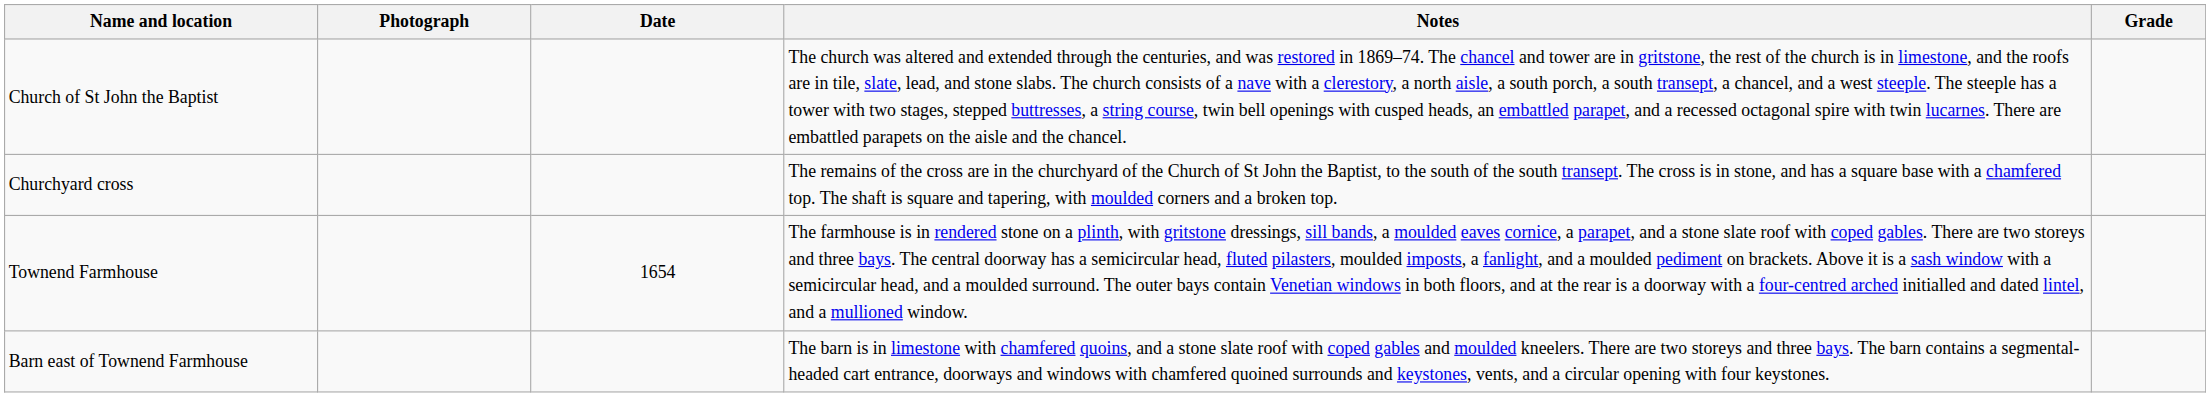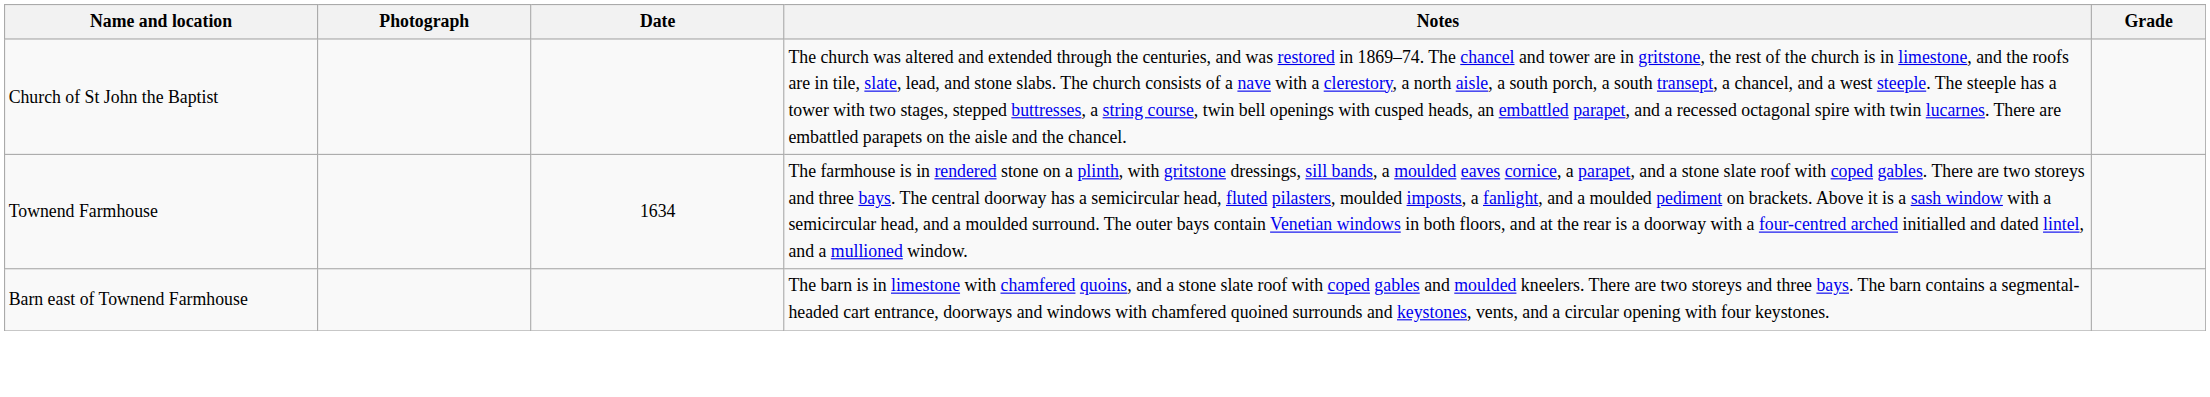- row: Churchyard cross | The remains of the cross are in the churchyard of the Church of St John the Baptist, to the south of the south transept. The cross is in stone, and has a square base with a chamfered top. The shaft is square and tapering, with moulded corners and a broken top.
Townend Farmhouse | Date: 1654 -> 1634
